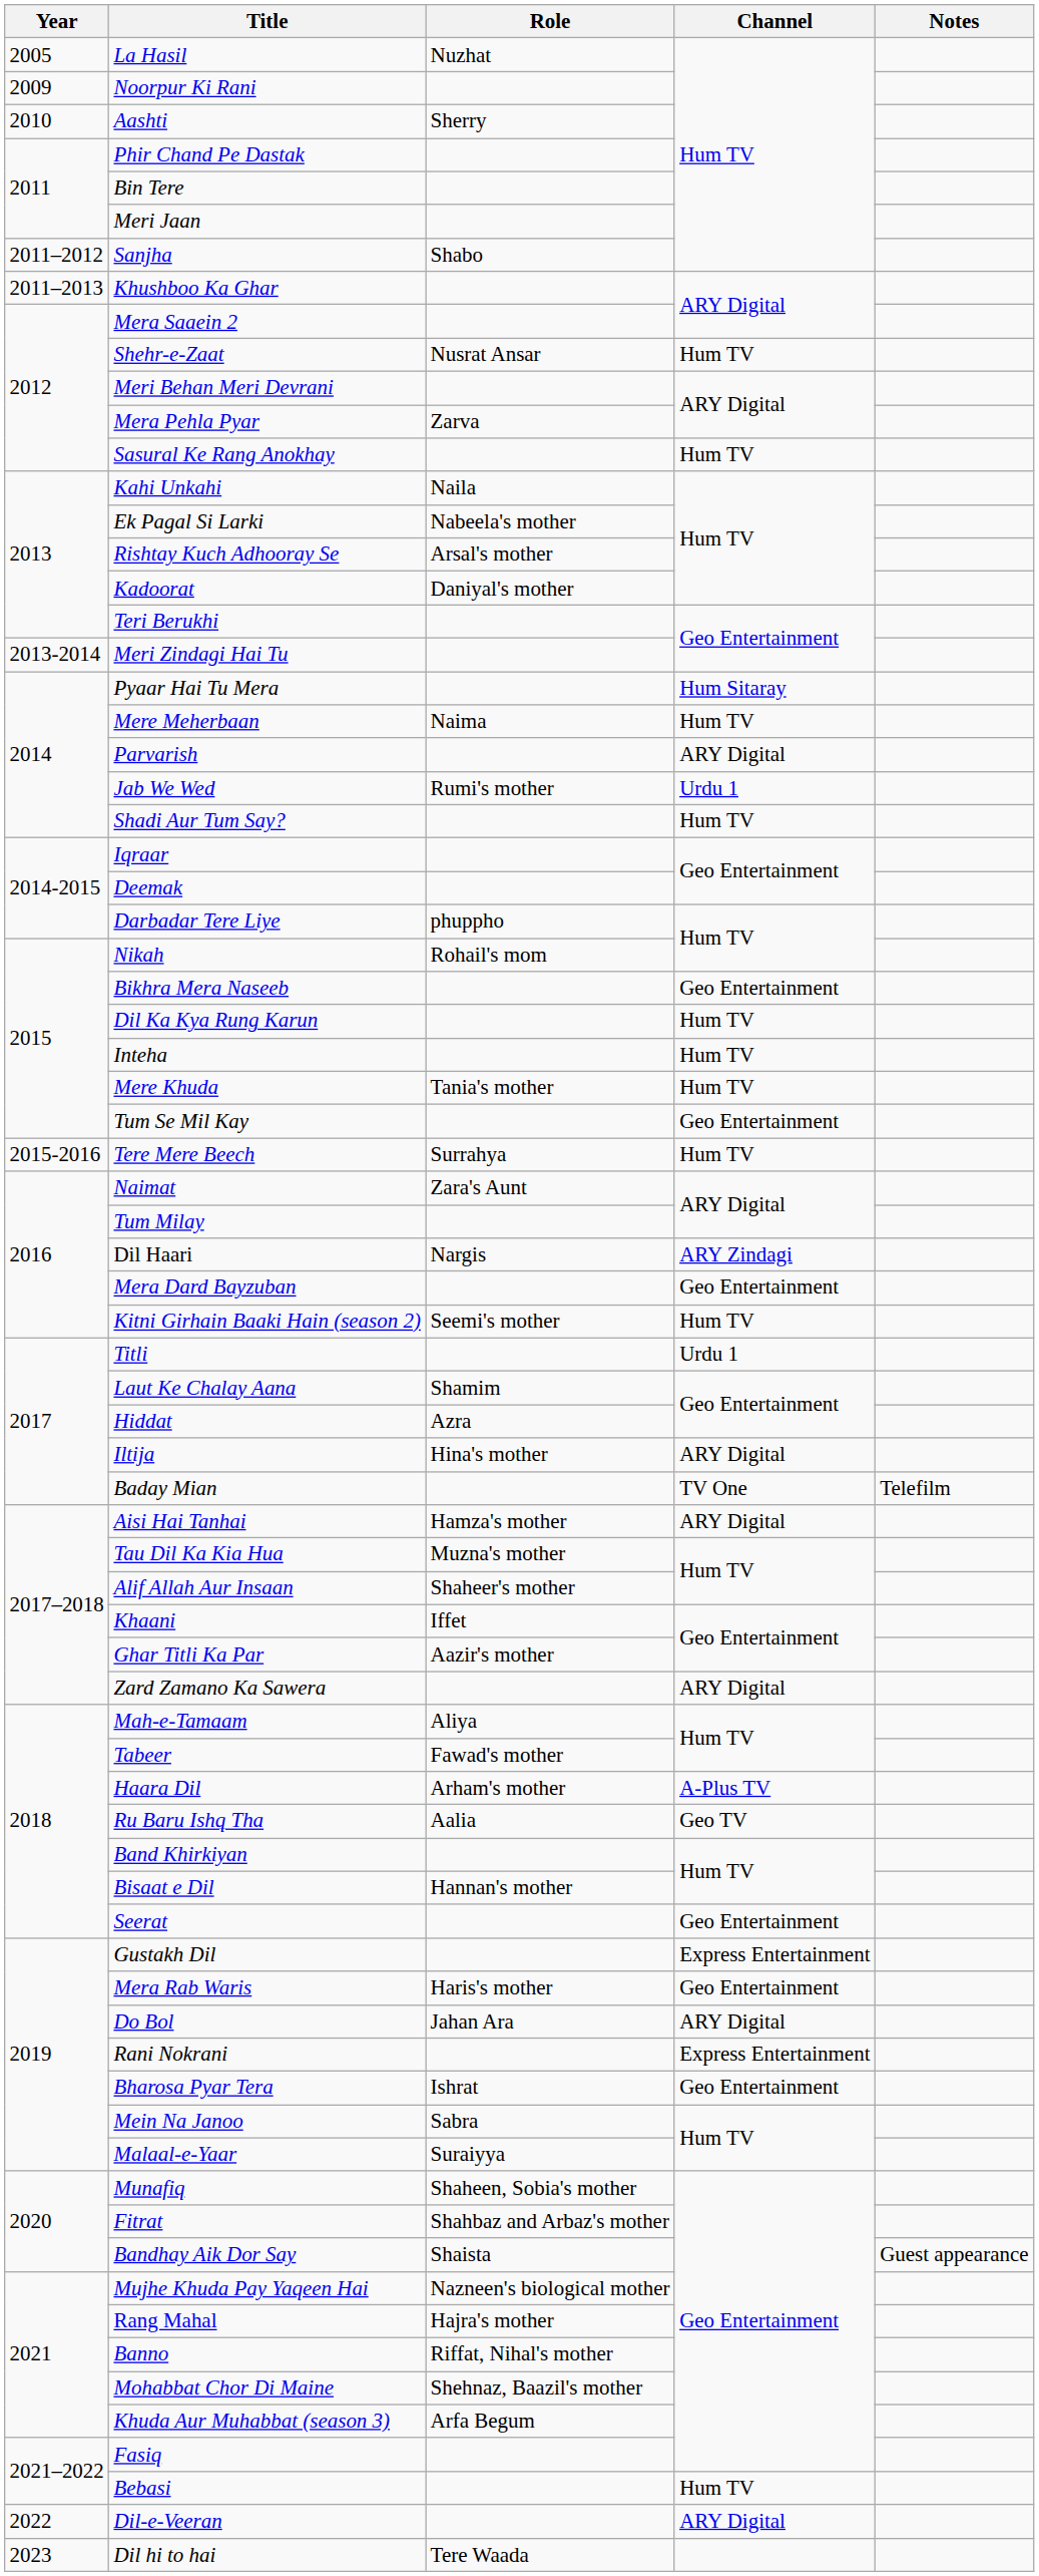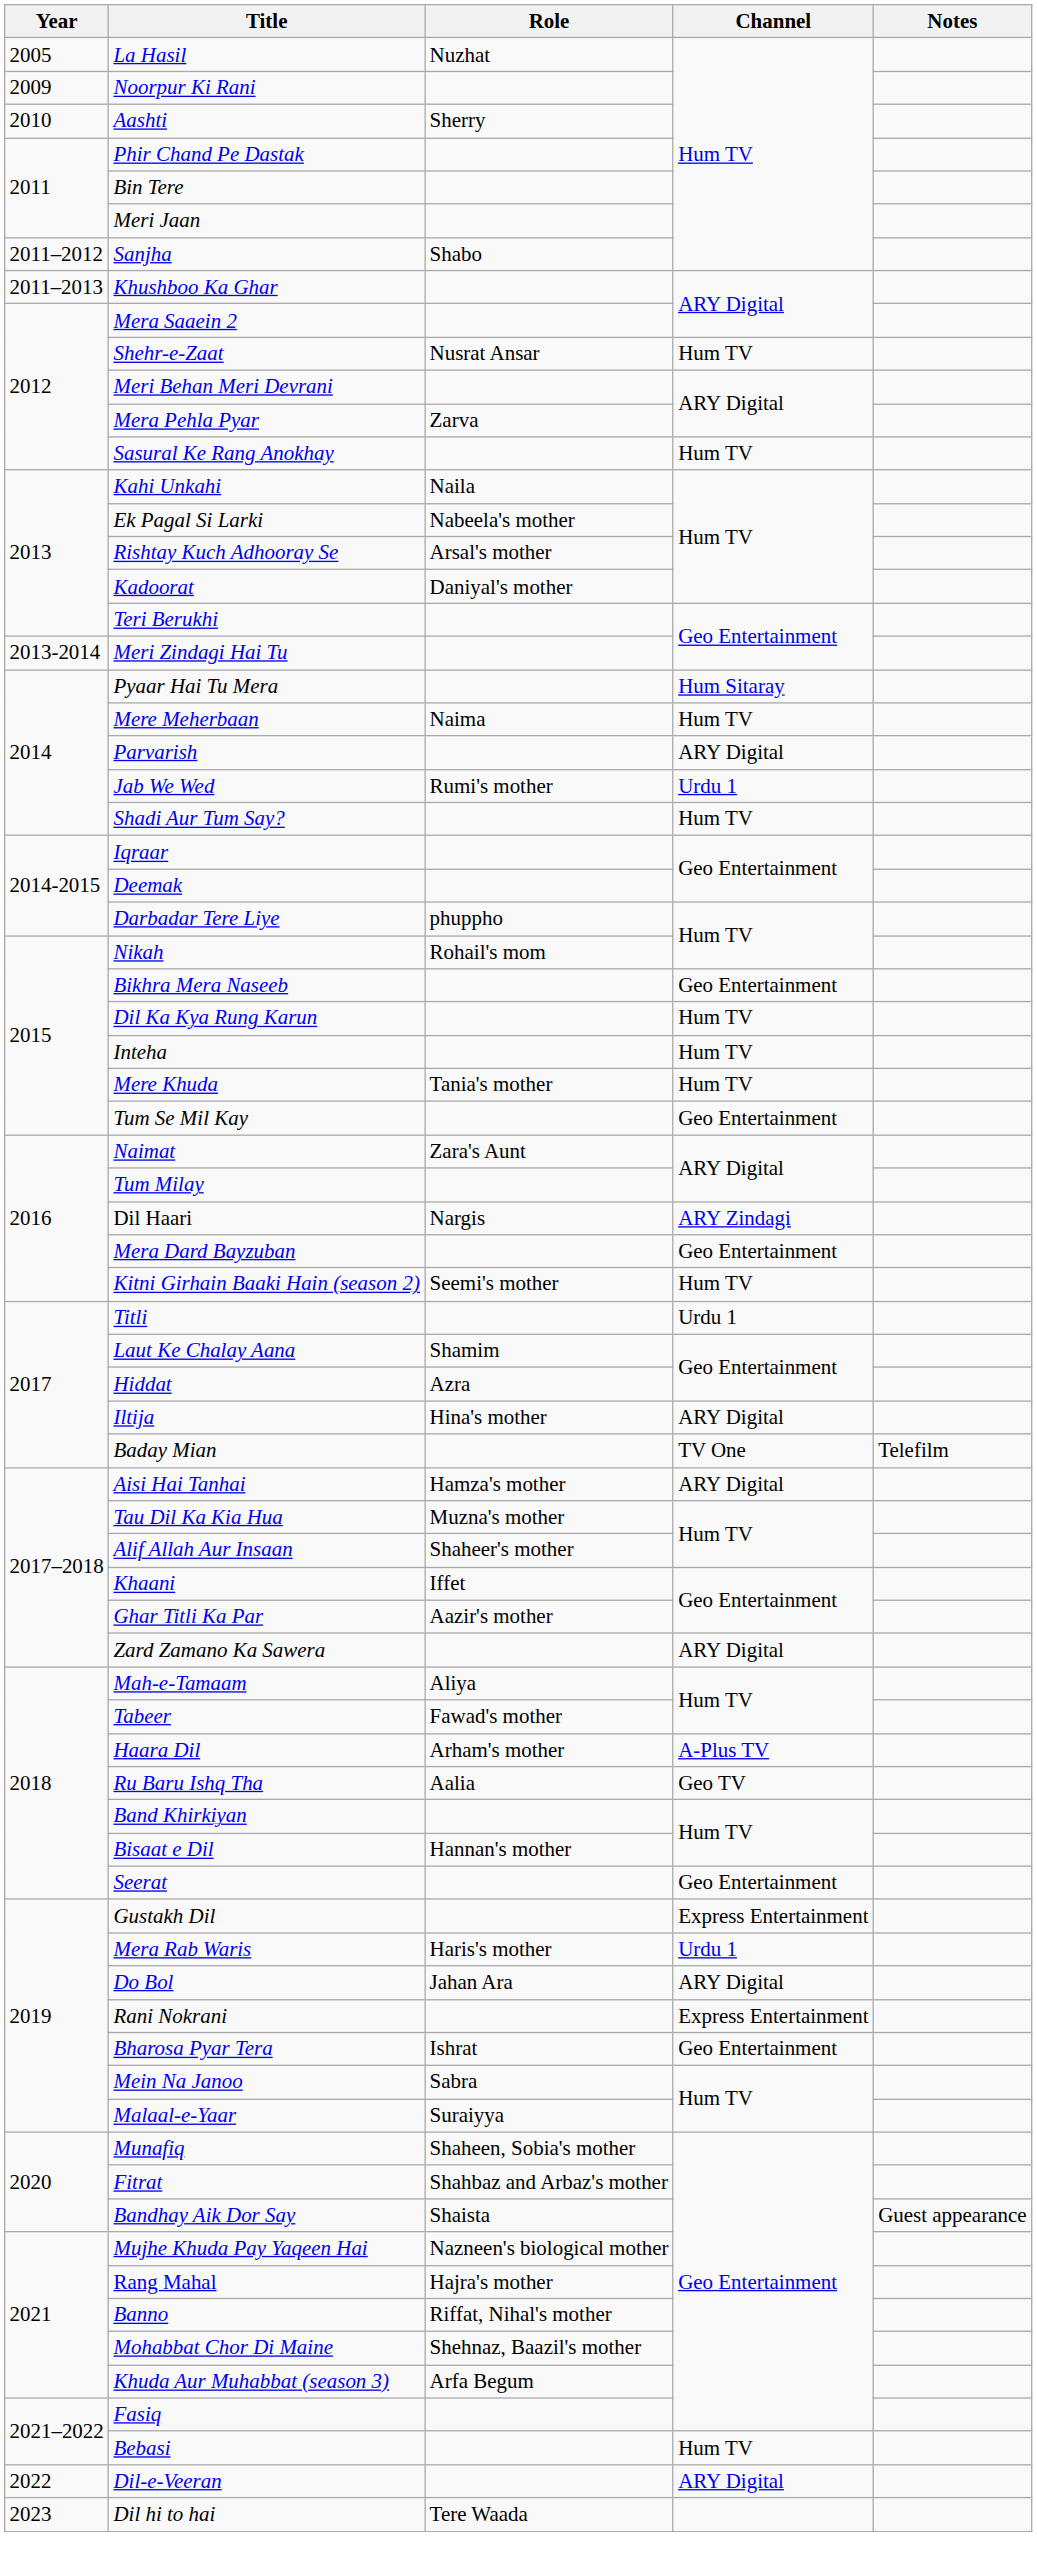- row: 2015-2016 | Tere Mere Beech | Surrahya | Hum TV
Mera Rab Waris | Channel: Geo Entertainment -> Urdu 1
